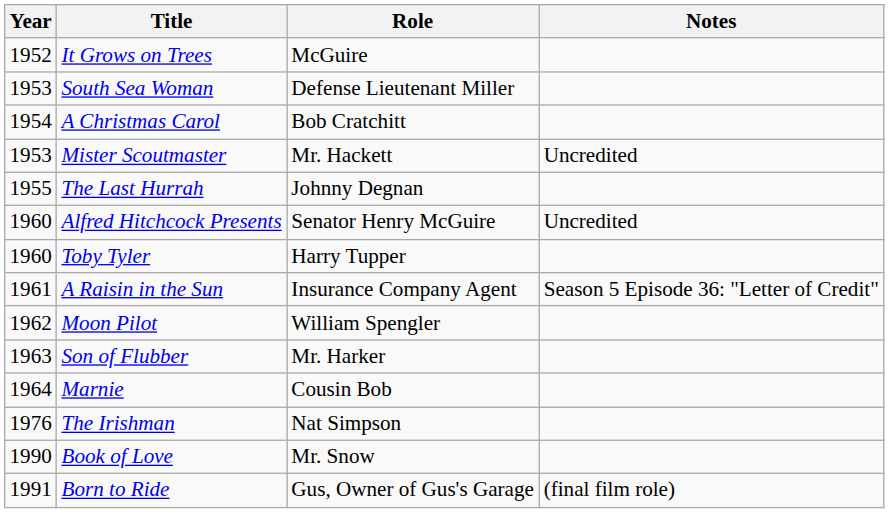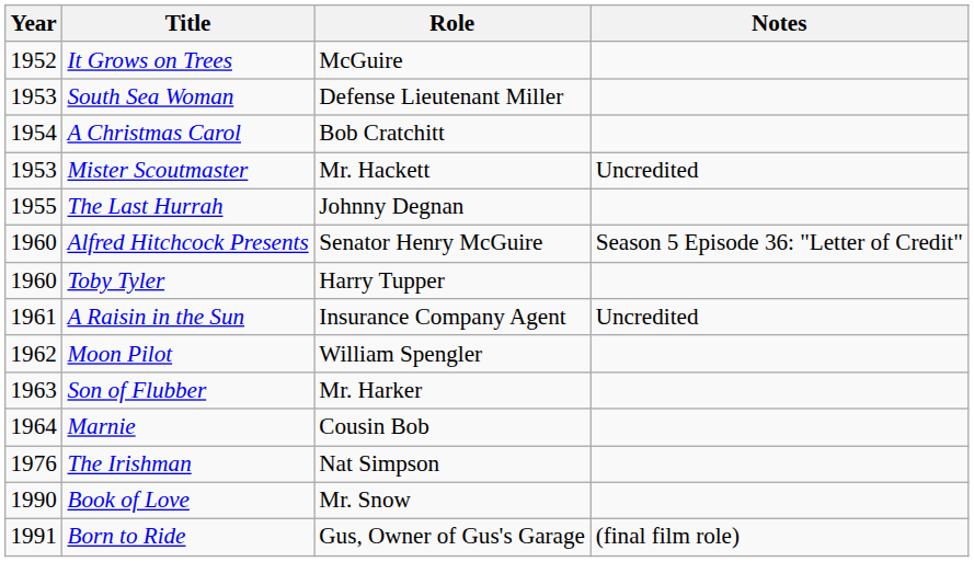Alfred Hitchcock Presents | Notes: Uncredited -> Season 5 Episode 36: "Letter of Credit"
A Raisin in the Sun | Notes: Season 5 Episode 36: "Letter of Credit" -> Uncredited
